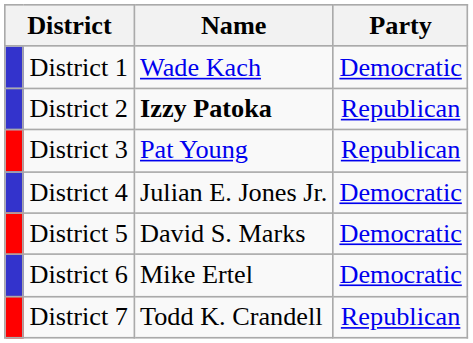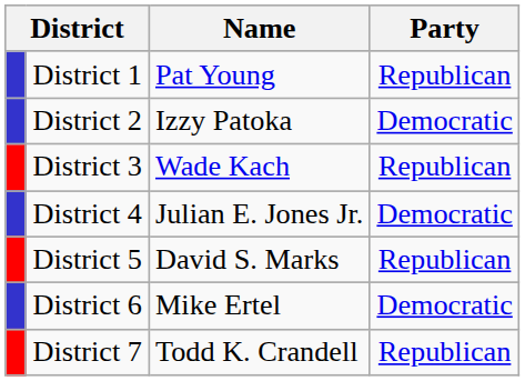District 1 | Name: Wade Kach -> Pat Young
District 1 | Party: Democratic -> Republican
District 2 | Name: bold -> normal
District 2 | Party: Republican -> Democratic
District 3 | Name: Pat Young -> Wade Kach
District 5 | Party: Democratic -> Republican
